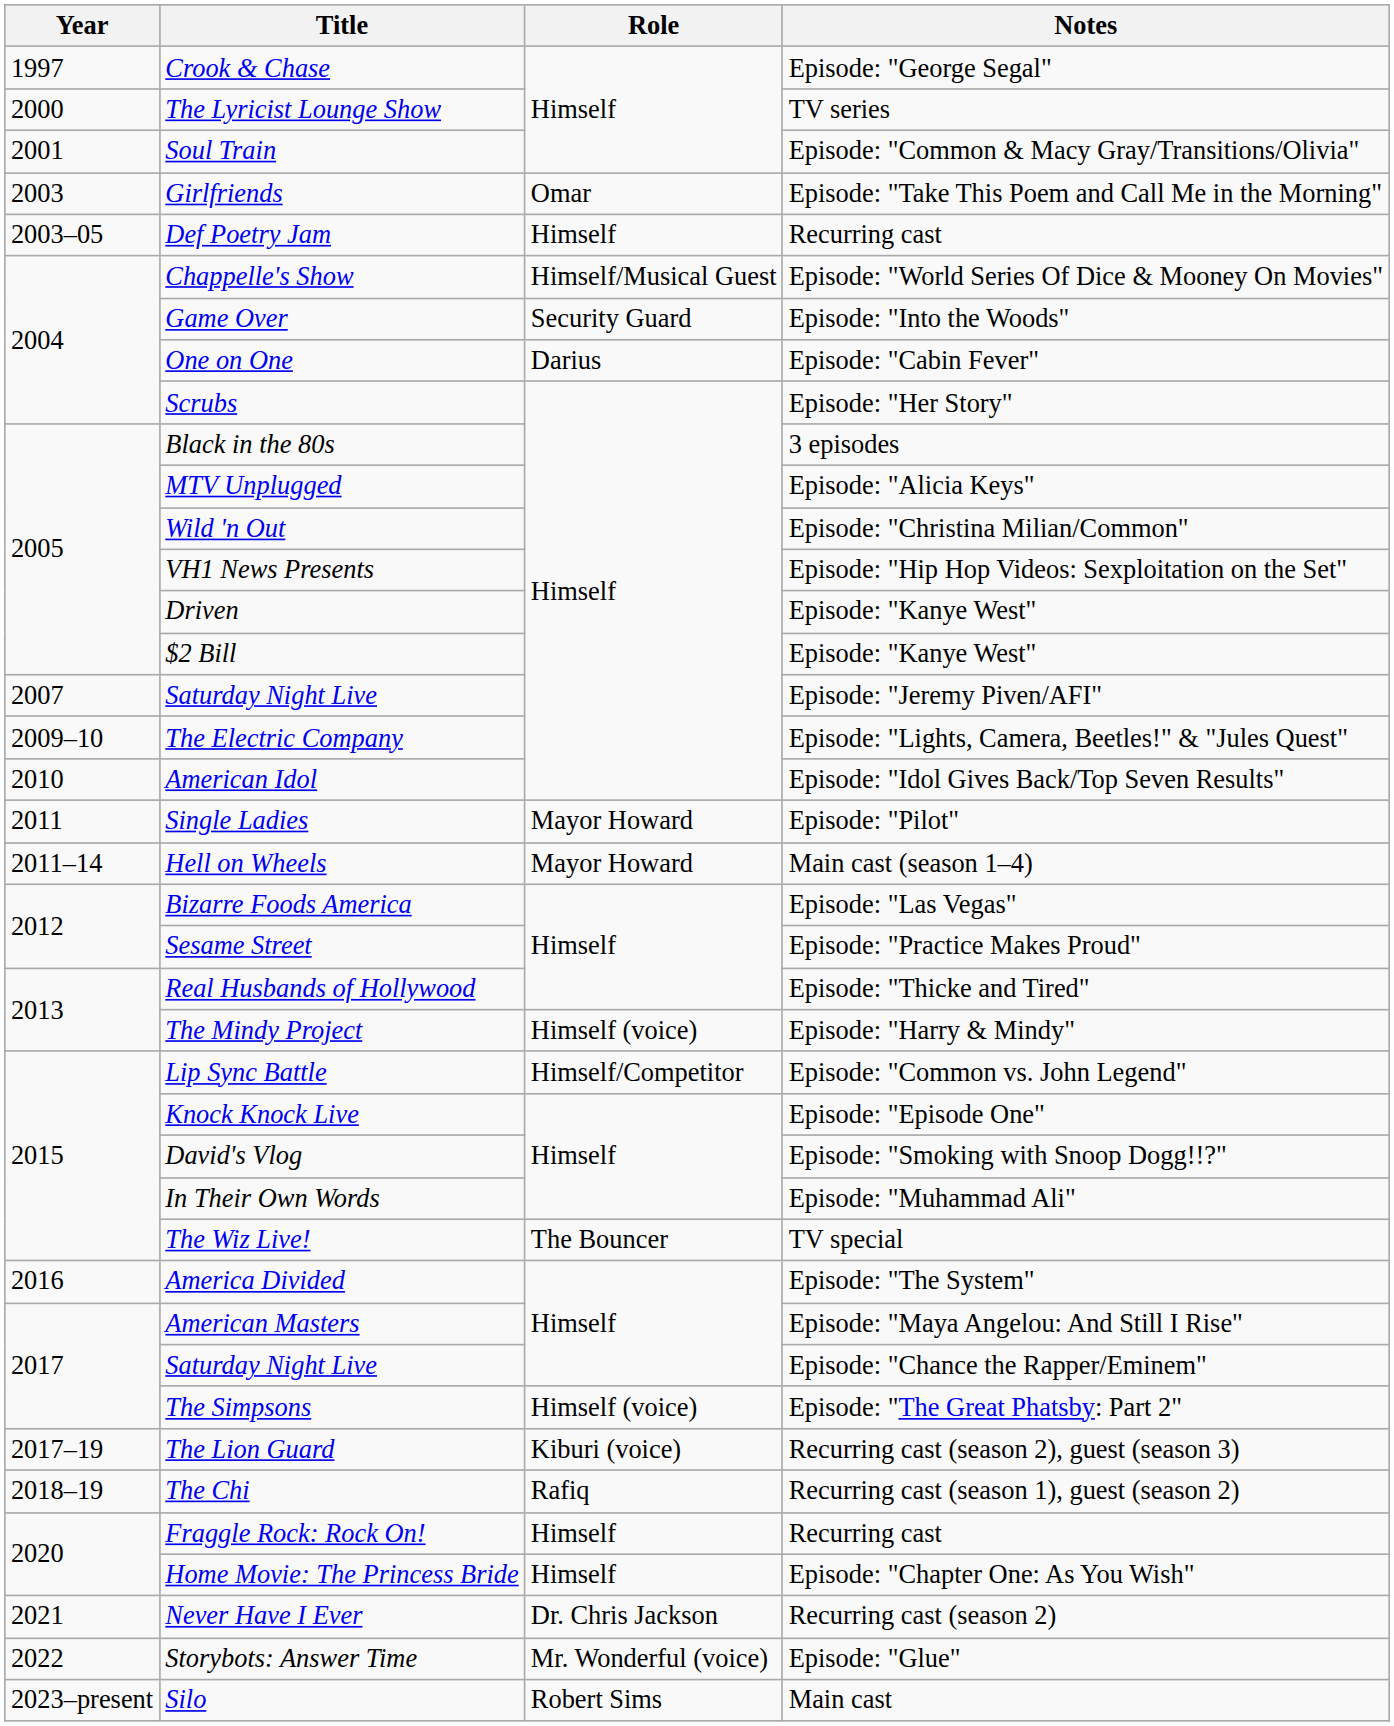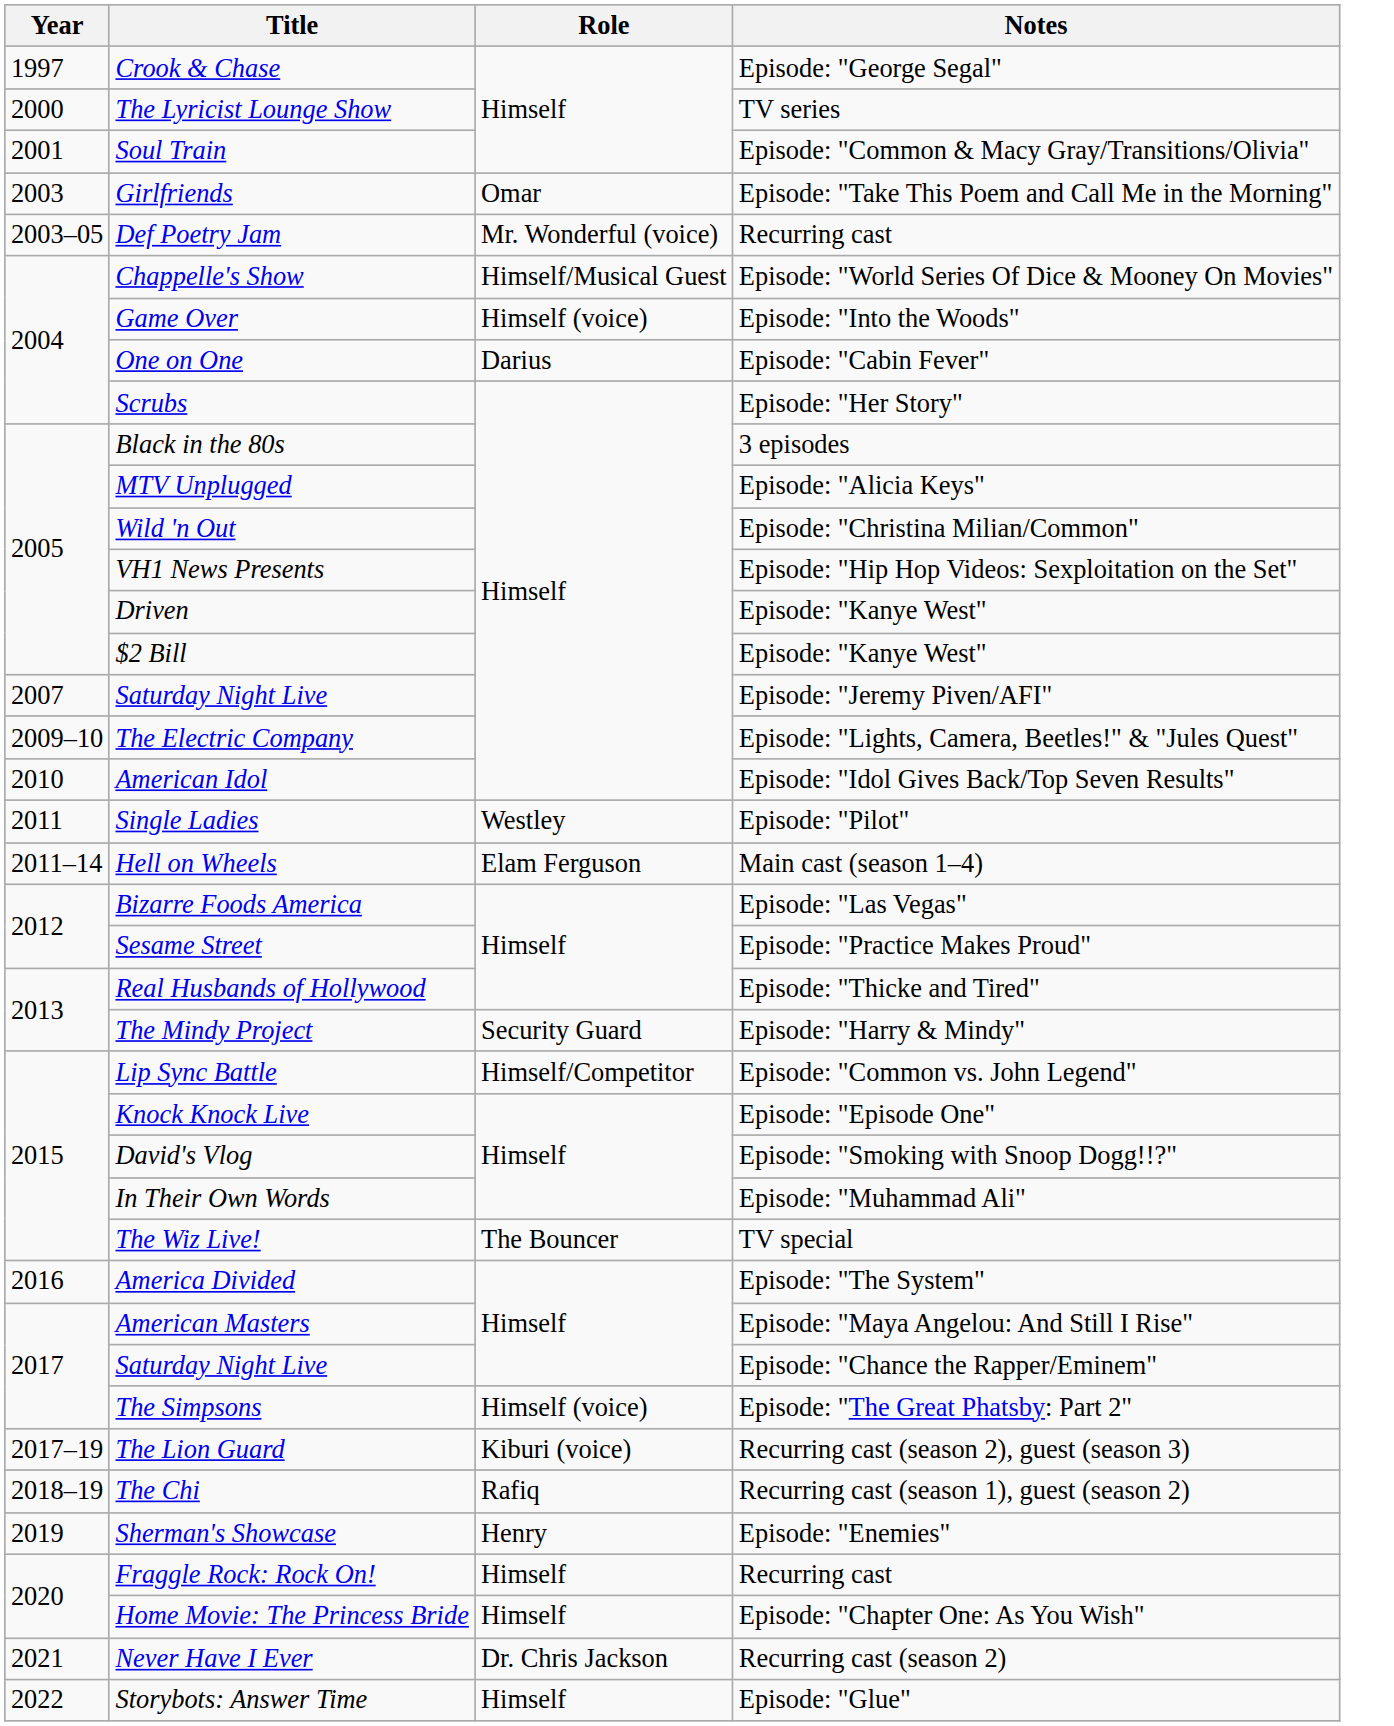Def Poetry Jam | Role: Himself -> Mr. Wonderful (voice)
Game Over | Role: Security Guard -> Himself (voice)
Single Ladies | Role: Mayor Howard -> Westley
Hell on Wheels | Role: Mayor Howard -> Elam Ferguson
The Mindy Project | Role: Himself (voice) -> Security Guard
+ row: 2019 | Sherman's Showcase | Henry | Episode: "Enemies"
Storybots: Answer Time | Role: Mr. Wonderful (voice) -> Himself
- row: 2023–present | Silo | Robert Sims | Main cast
